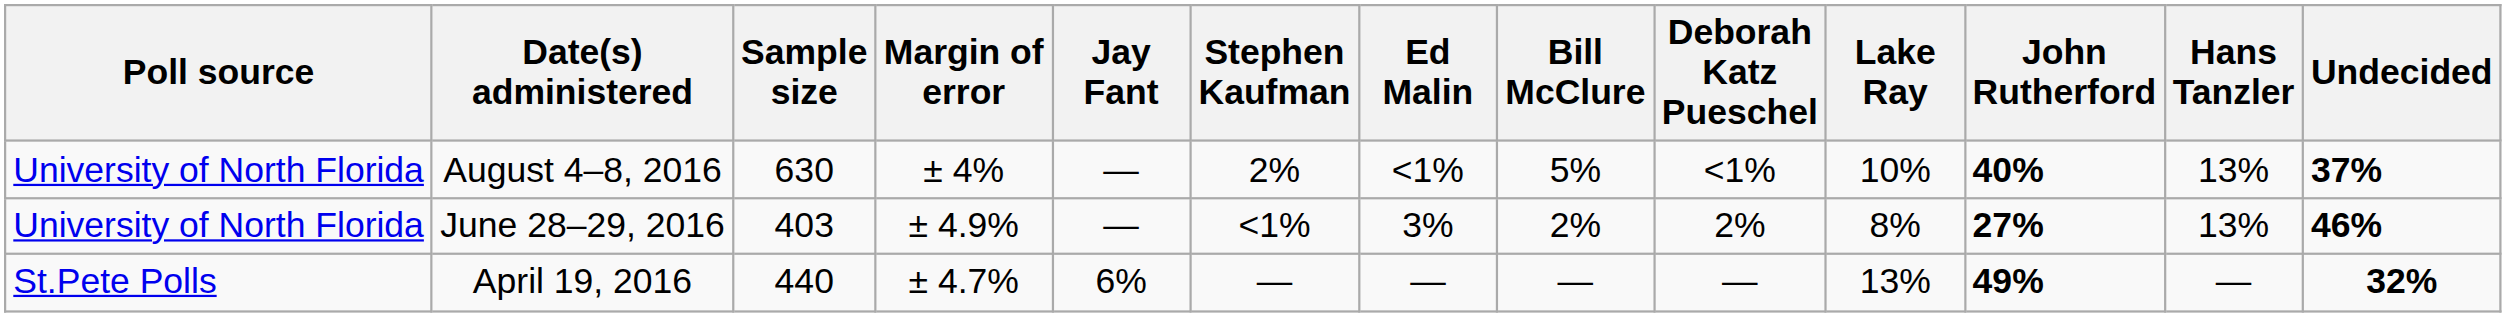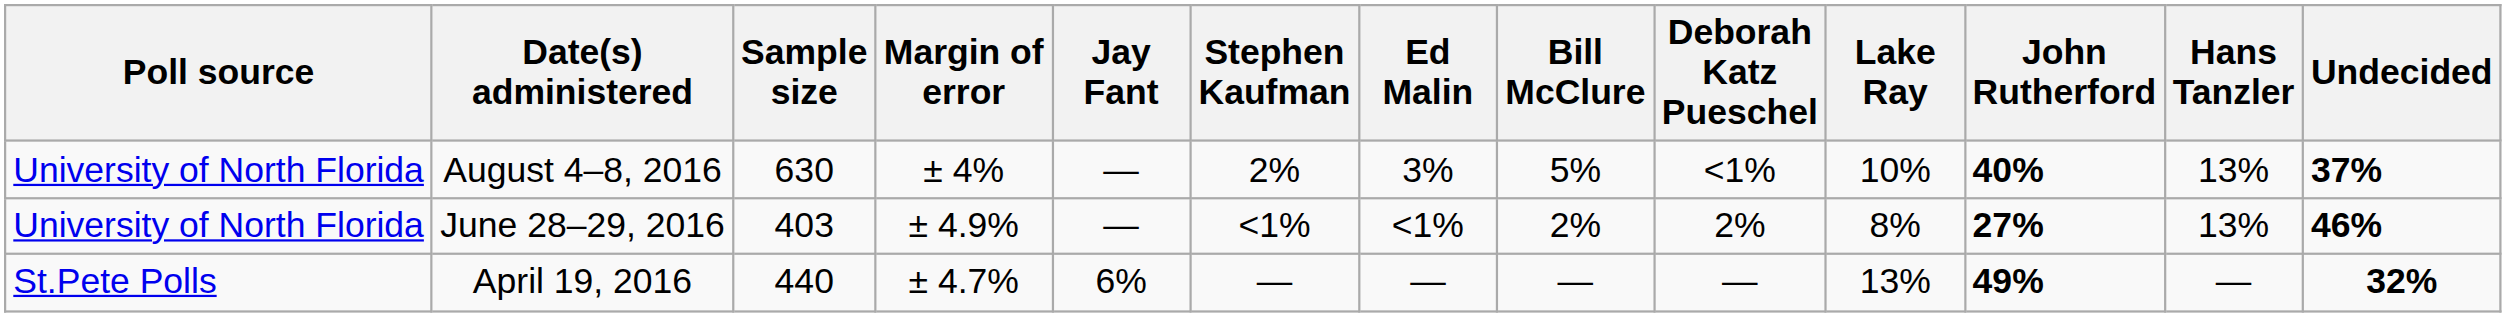August 4–8, 2016 | Ed Malin: <1% -> 3%
June 28–29, 2016 | Ed Malin: 3% -> <1%
